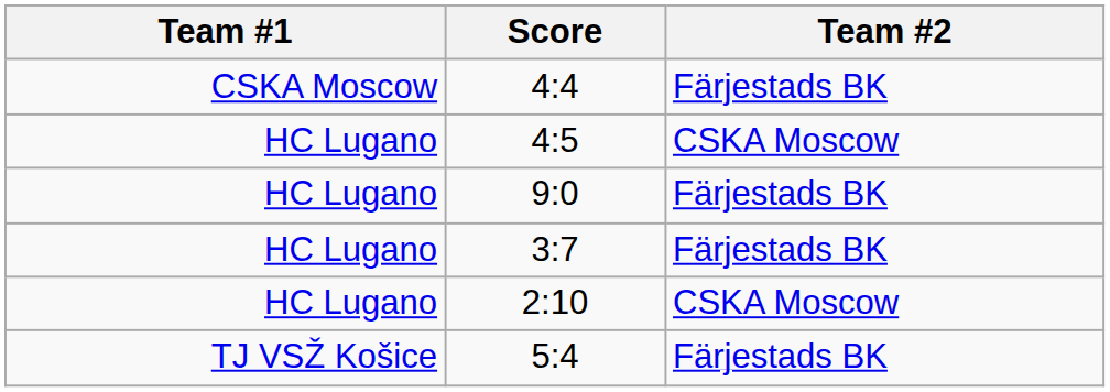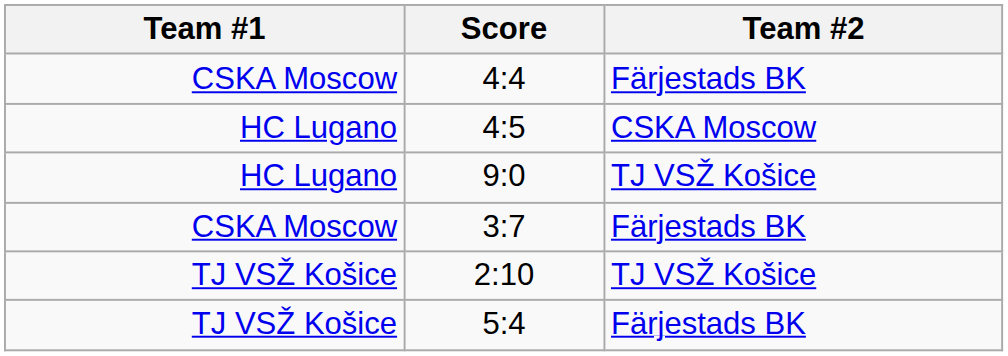9:0 | Team #2: Färjestads BK -> TJ VSŽ Košice
3:7 | Team #1: HC Lugano -> CSKA Moscow
2:10 | Team #1: HC Lugano -> TJ VSŽ Košice
2:10 | Team #2: CSKA Moscow -> TJ VSŽ Košice
